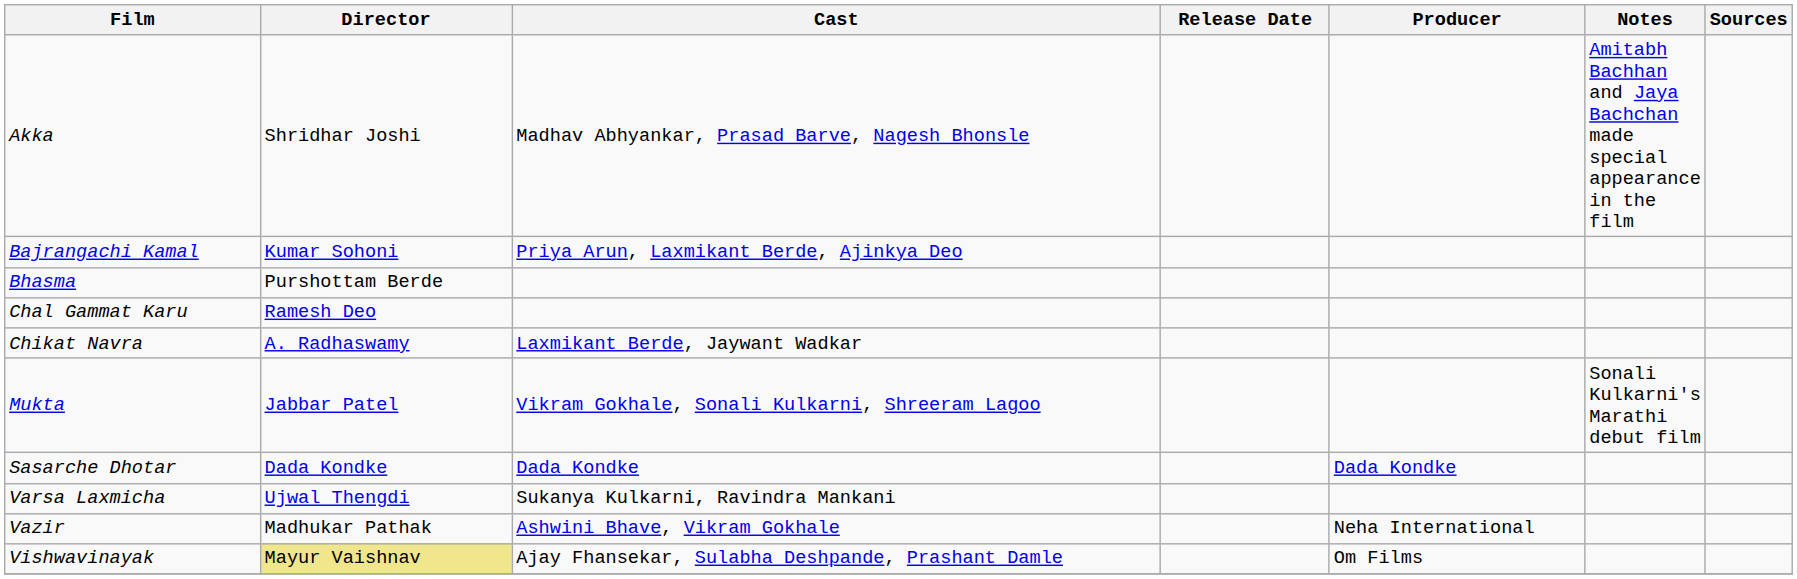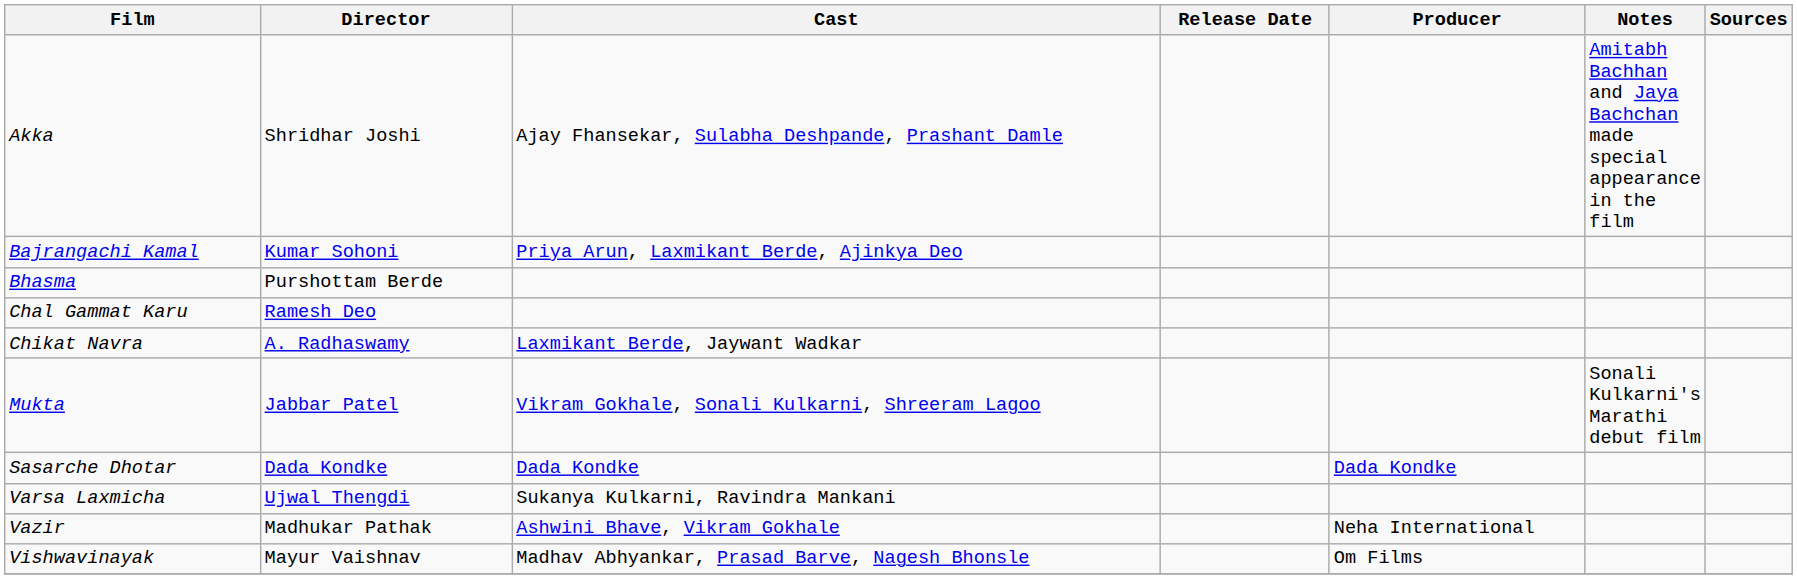Akka | Cast: Madhav Abhyankar, Prasad Barve, Nagesh Bhonsle -> Ajay Fhansekar, Sulabha Deshpande, Prashant Damle
Vishwavinayak | Director: khaki background -> no background
Vishwavinayak | Cast: Ajay Fhansekar, Sulabha Deshpande, Prashant Damle -> Madhav Abhyankar, Prasad Barve, Nagesh Bhonsle
